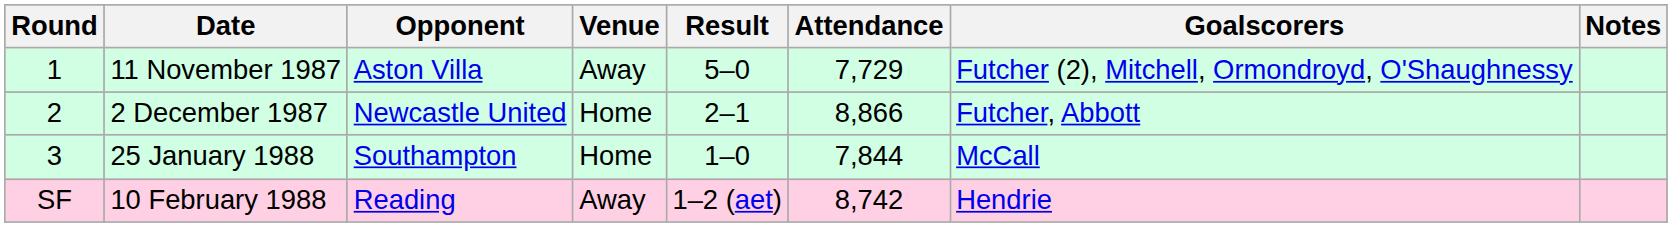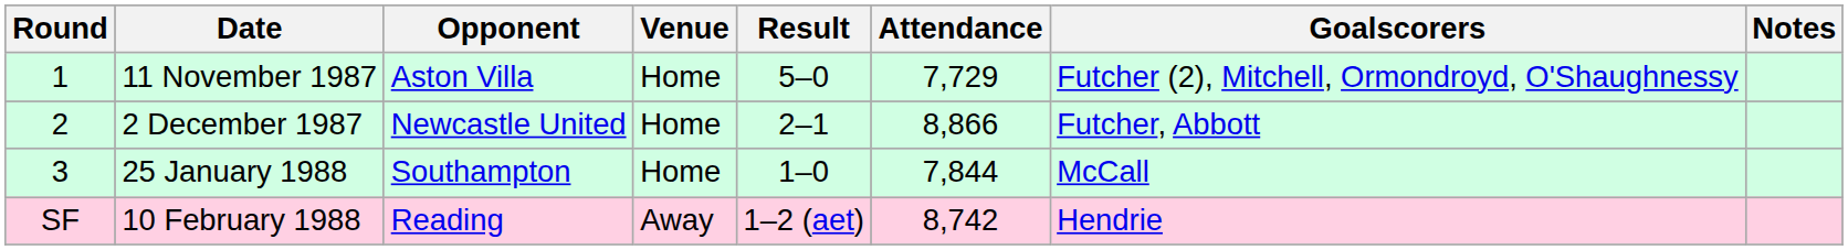11 November 1987 | Venue: Away -> Home
